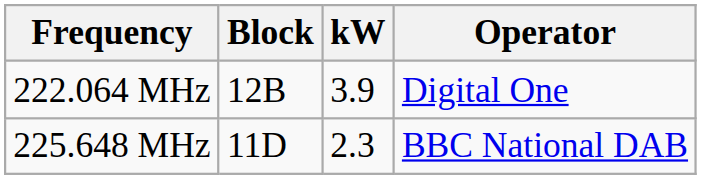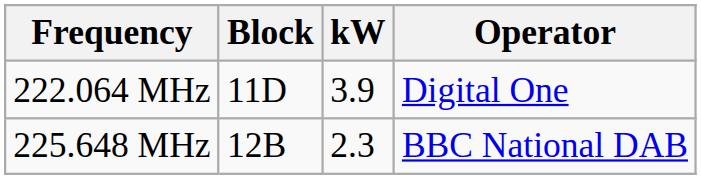222.064 MHz | Block: 12B -> 11D
225.648 MHz | Block: 11D -> 12B
